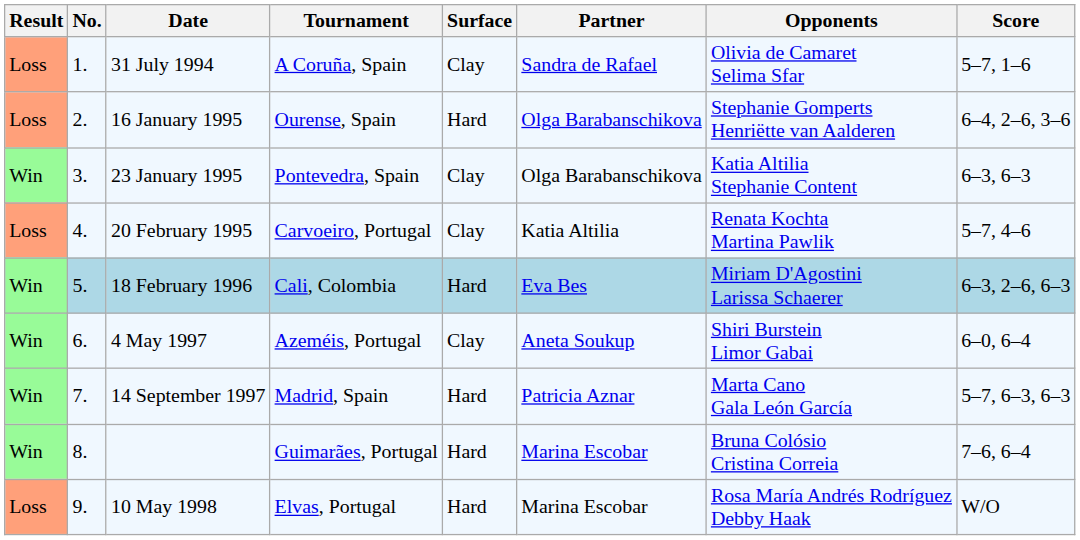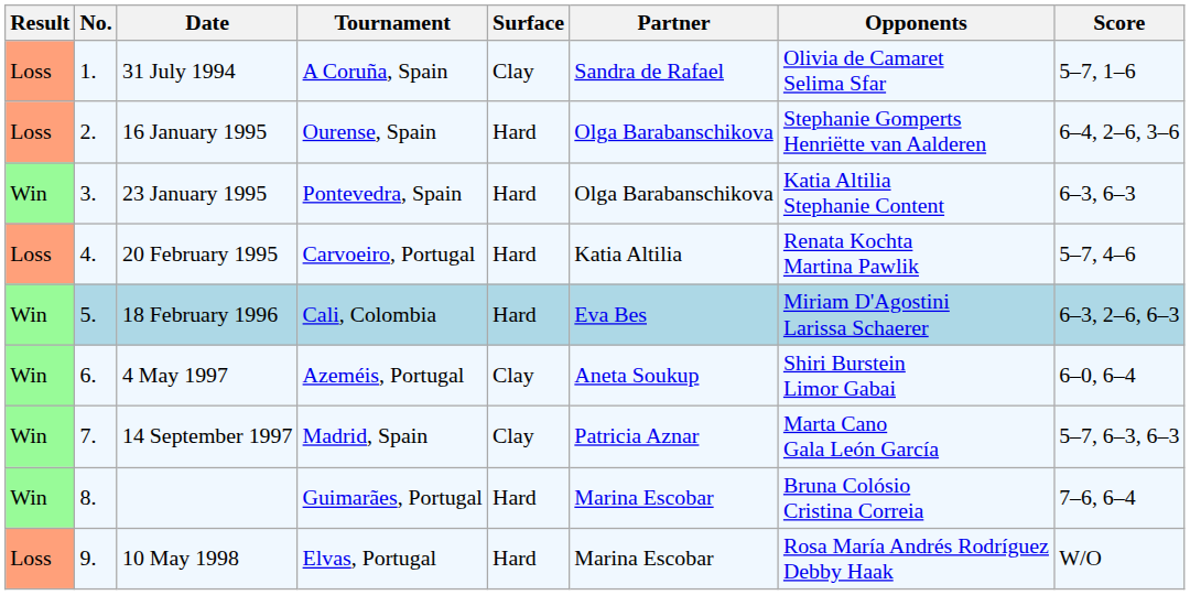23 January 1995 | Surface: Clay -> Hard
20 February 1995 | Surface: Clay -> Hard
14 September 1997 | Surface: Hard -> Clay
